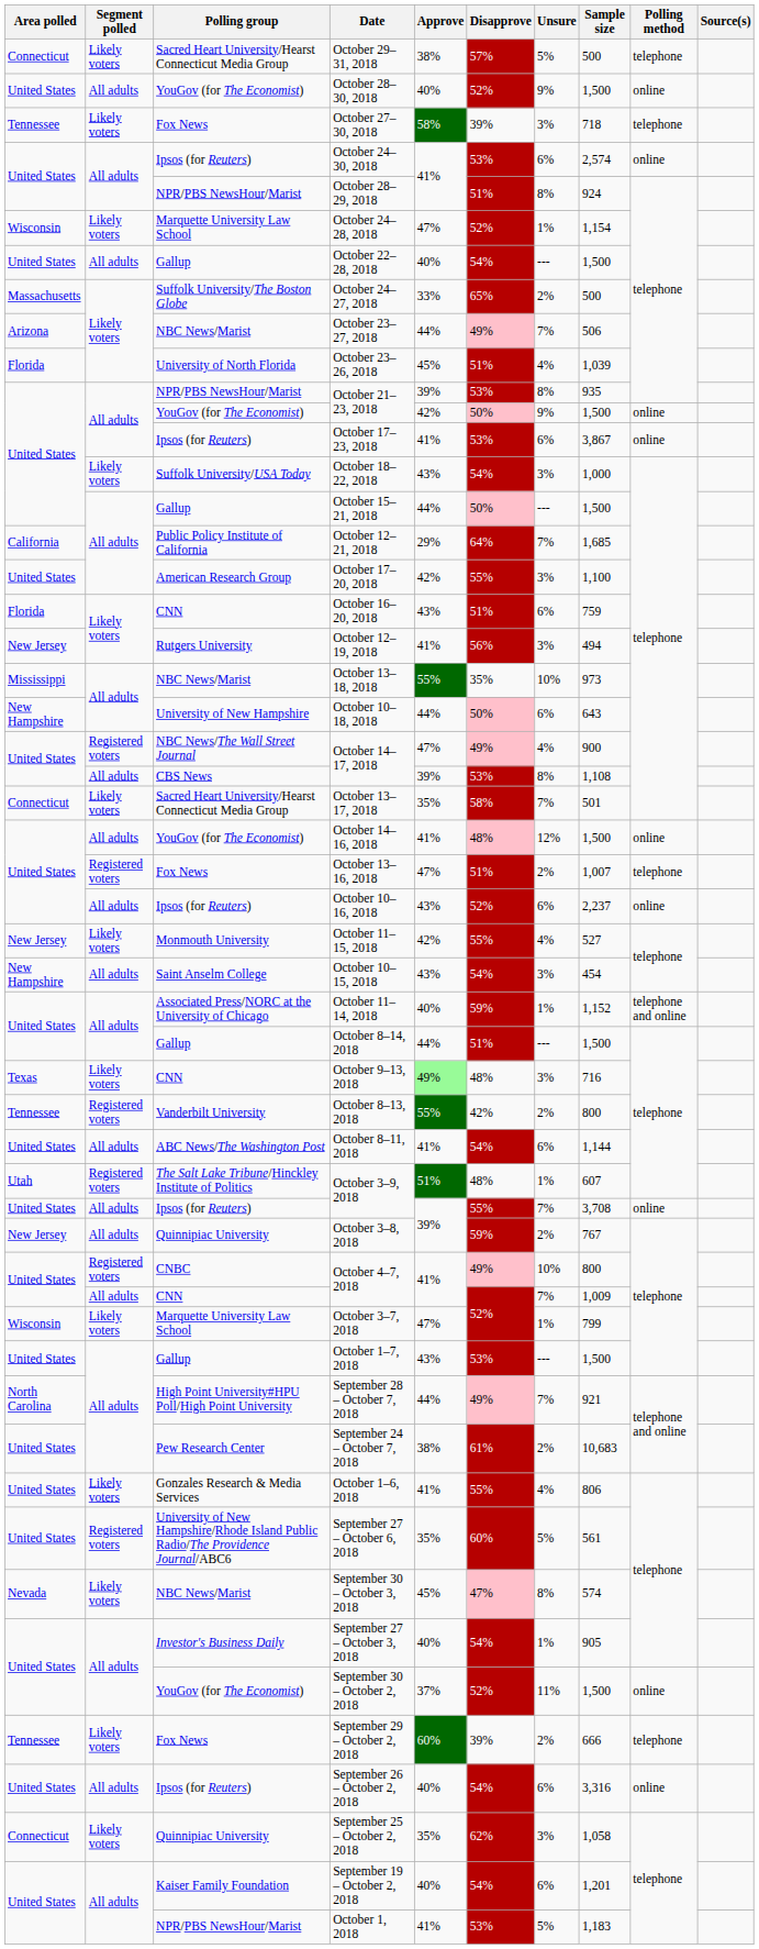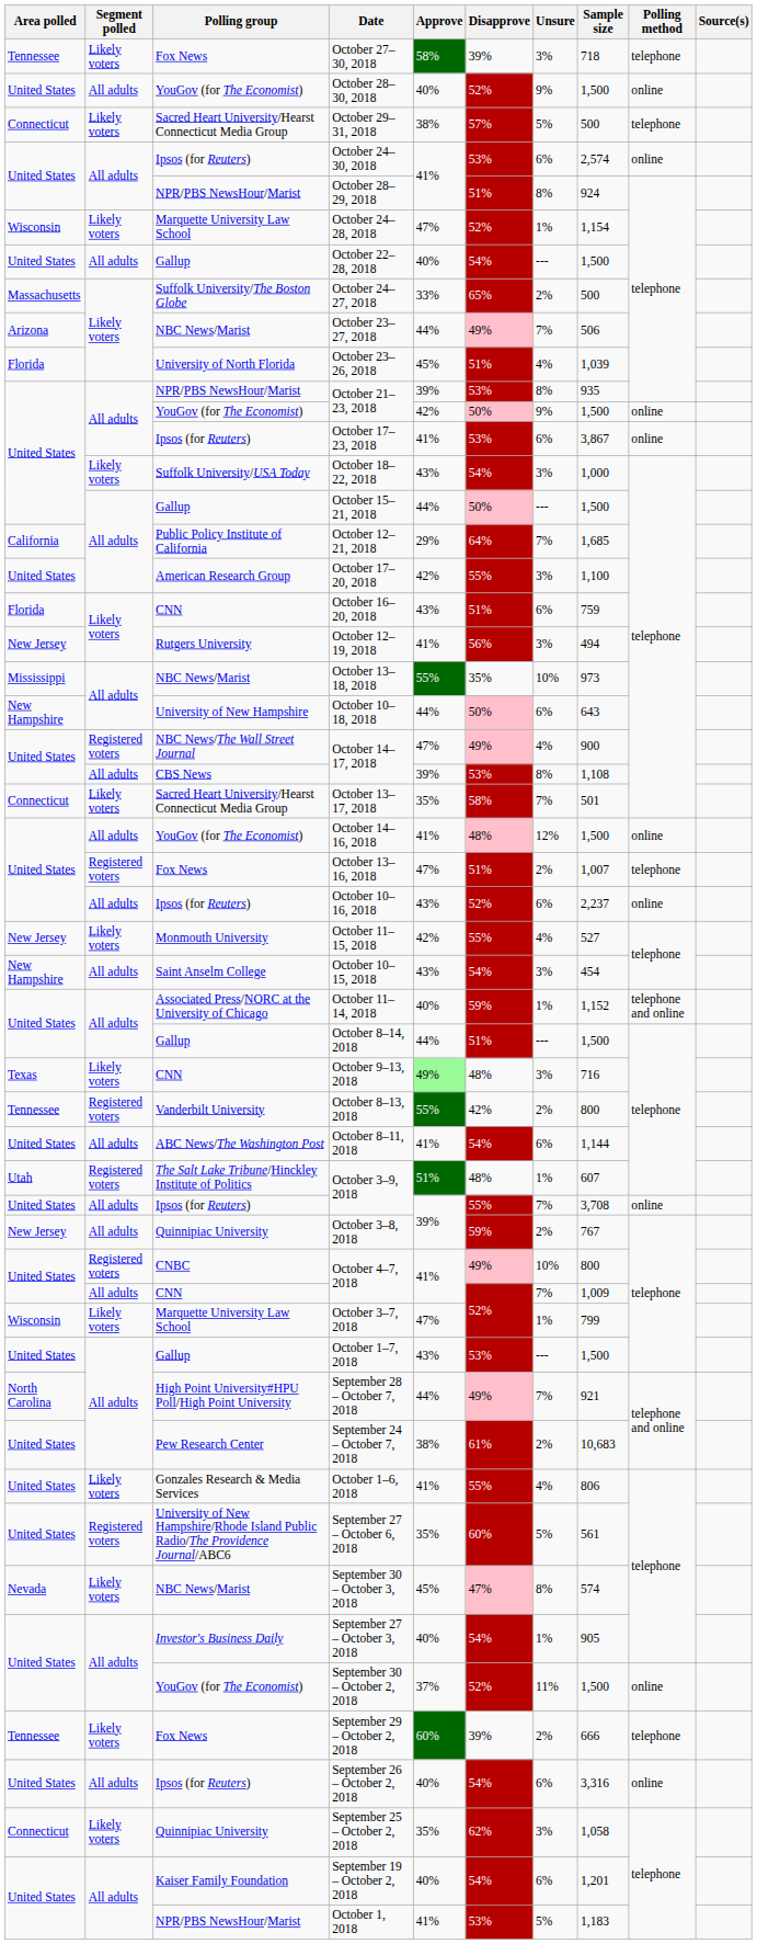rows swapped: October 29–31, 2018 <-> October 27–30, 2018
